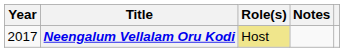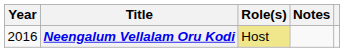Neengalum Vellalam Oru Kodi | Year: 2017 -> 2016
